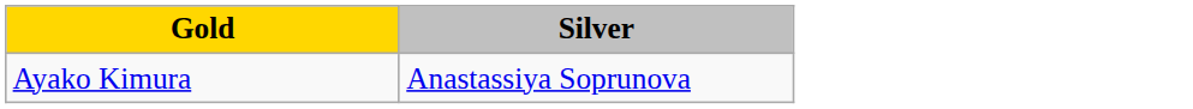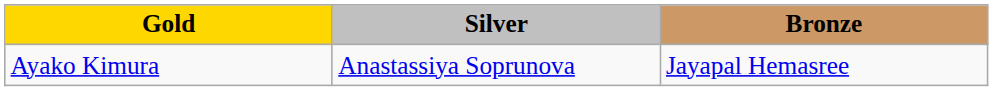+ column: Bronze | Jayapal Hemasree
